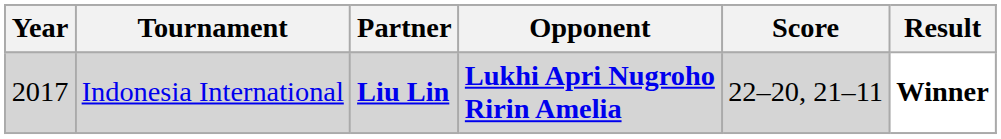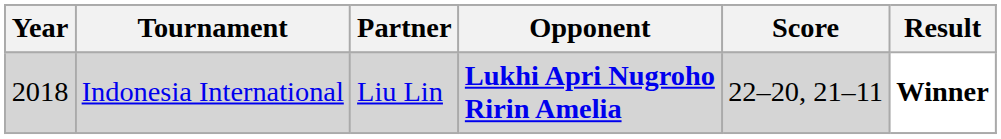Indonesia International | Year: 2017 -> 2018
Indonesia International | Partner: bold -> normal
